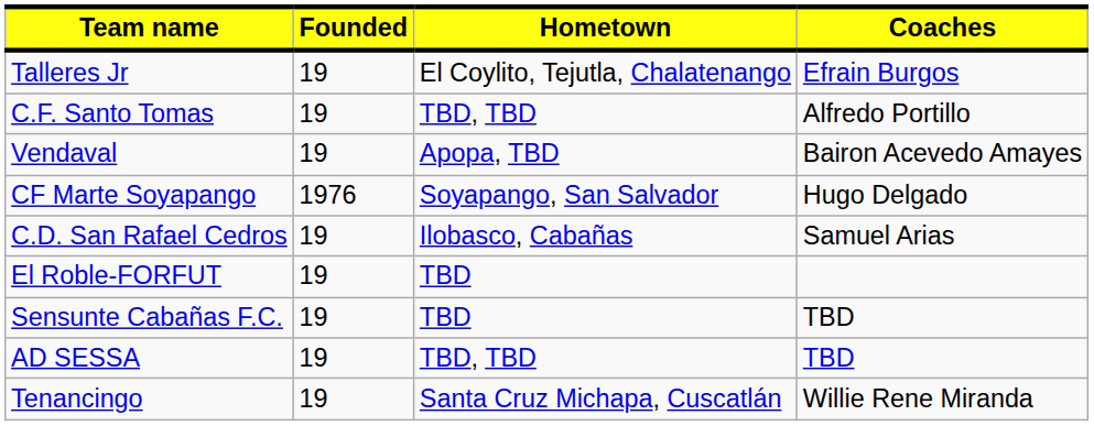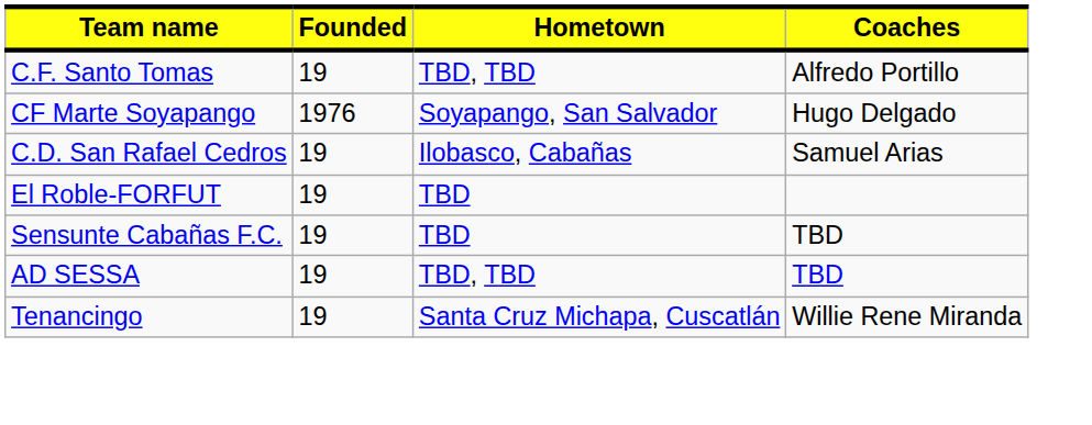- row: Talleres Jr | 19 | El Coylito, Tejutla, Chalatenango | Efrain Burgos
- row: Vendaval | 19 | Apopa, TBD | Bairon Acevedo Amayes
